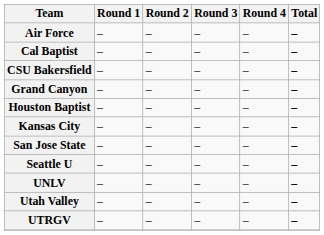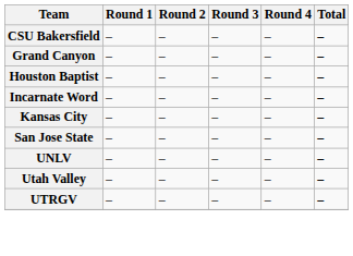- row: Air Force | – | – | – | – | –
- row: Cal Baptist | – | – | – | – | –
+ row: Incarnate Word | – | – | – | – | –
- row: Seattle U | – | – | – | – | –
